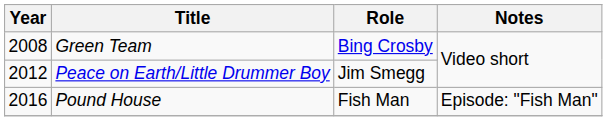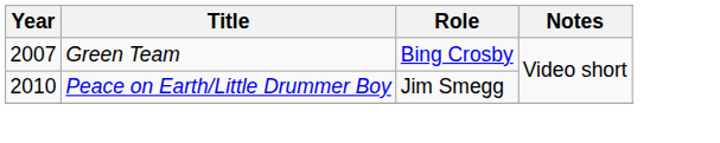Green Team | Year: 2008 -> 2007
Peace on Earth/Little Drummer Boy | Year: 2012 -> 2010
- row: 2016 | Pound House | Fish Man | Episode: "Fish Man"
